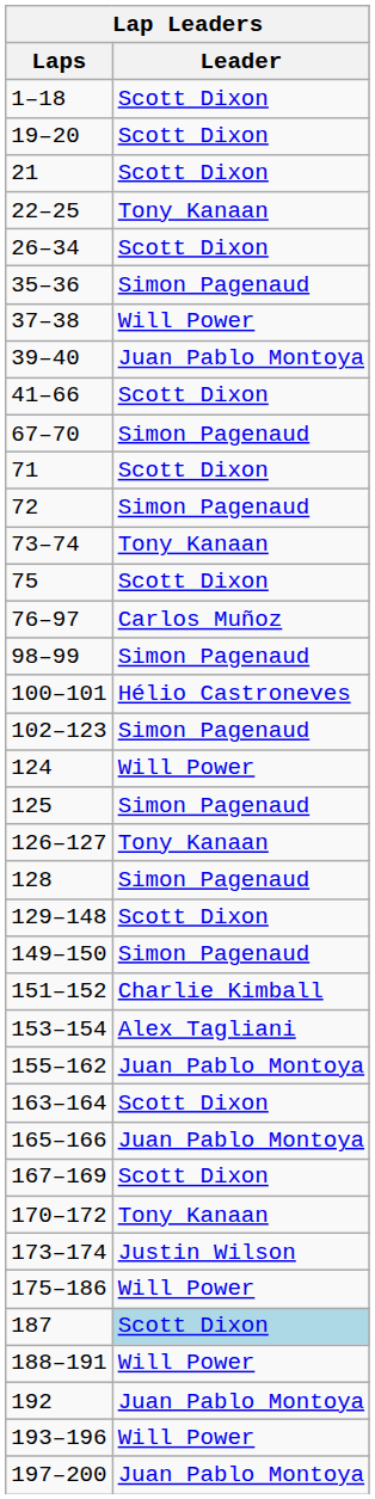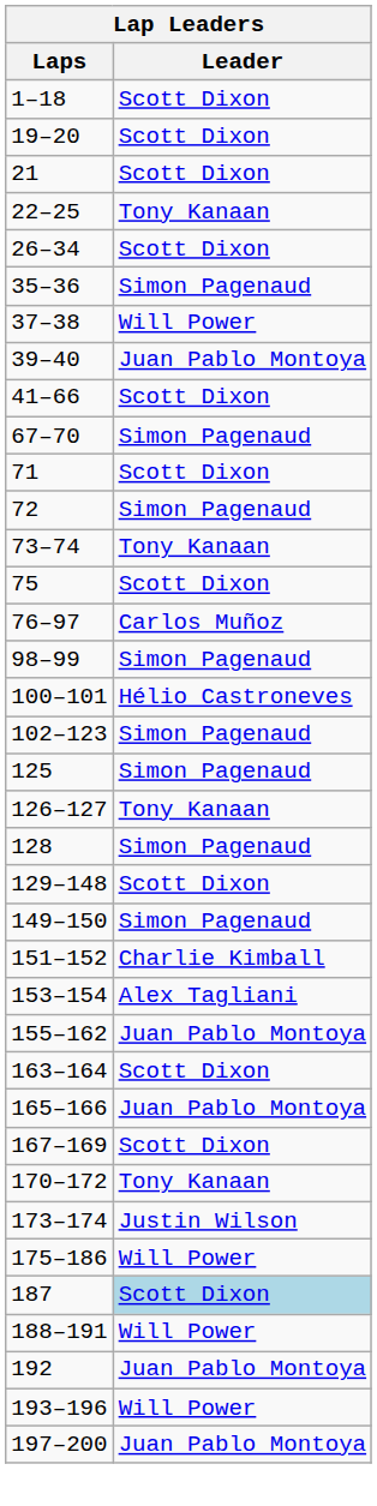- row: 124 | Will Power
